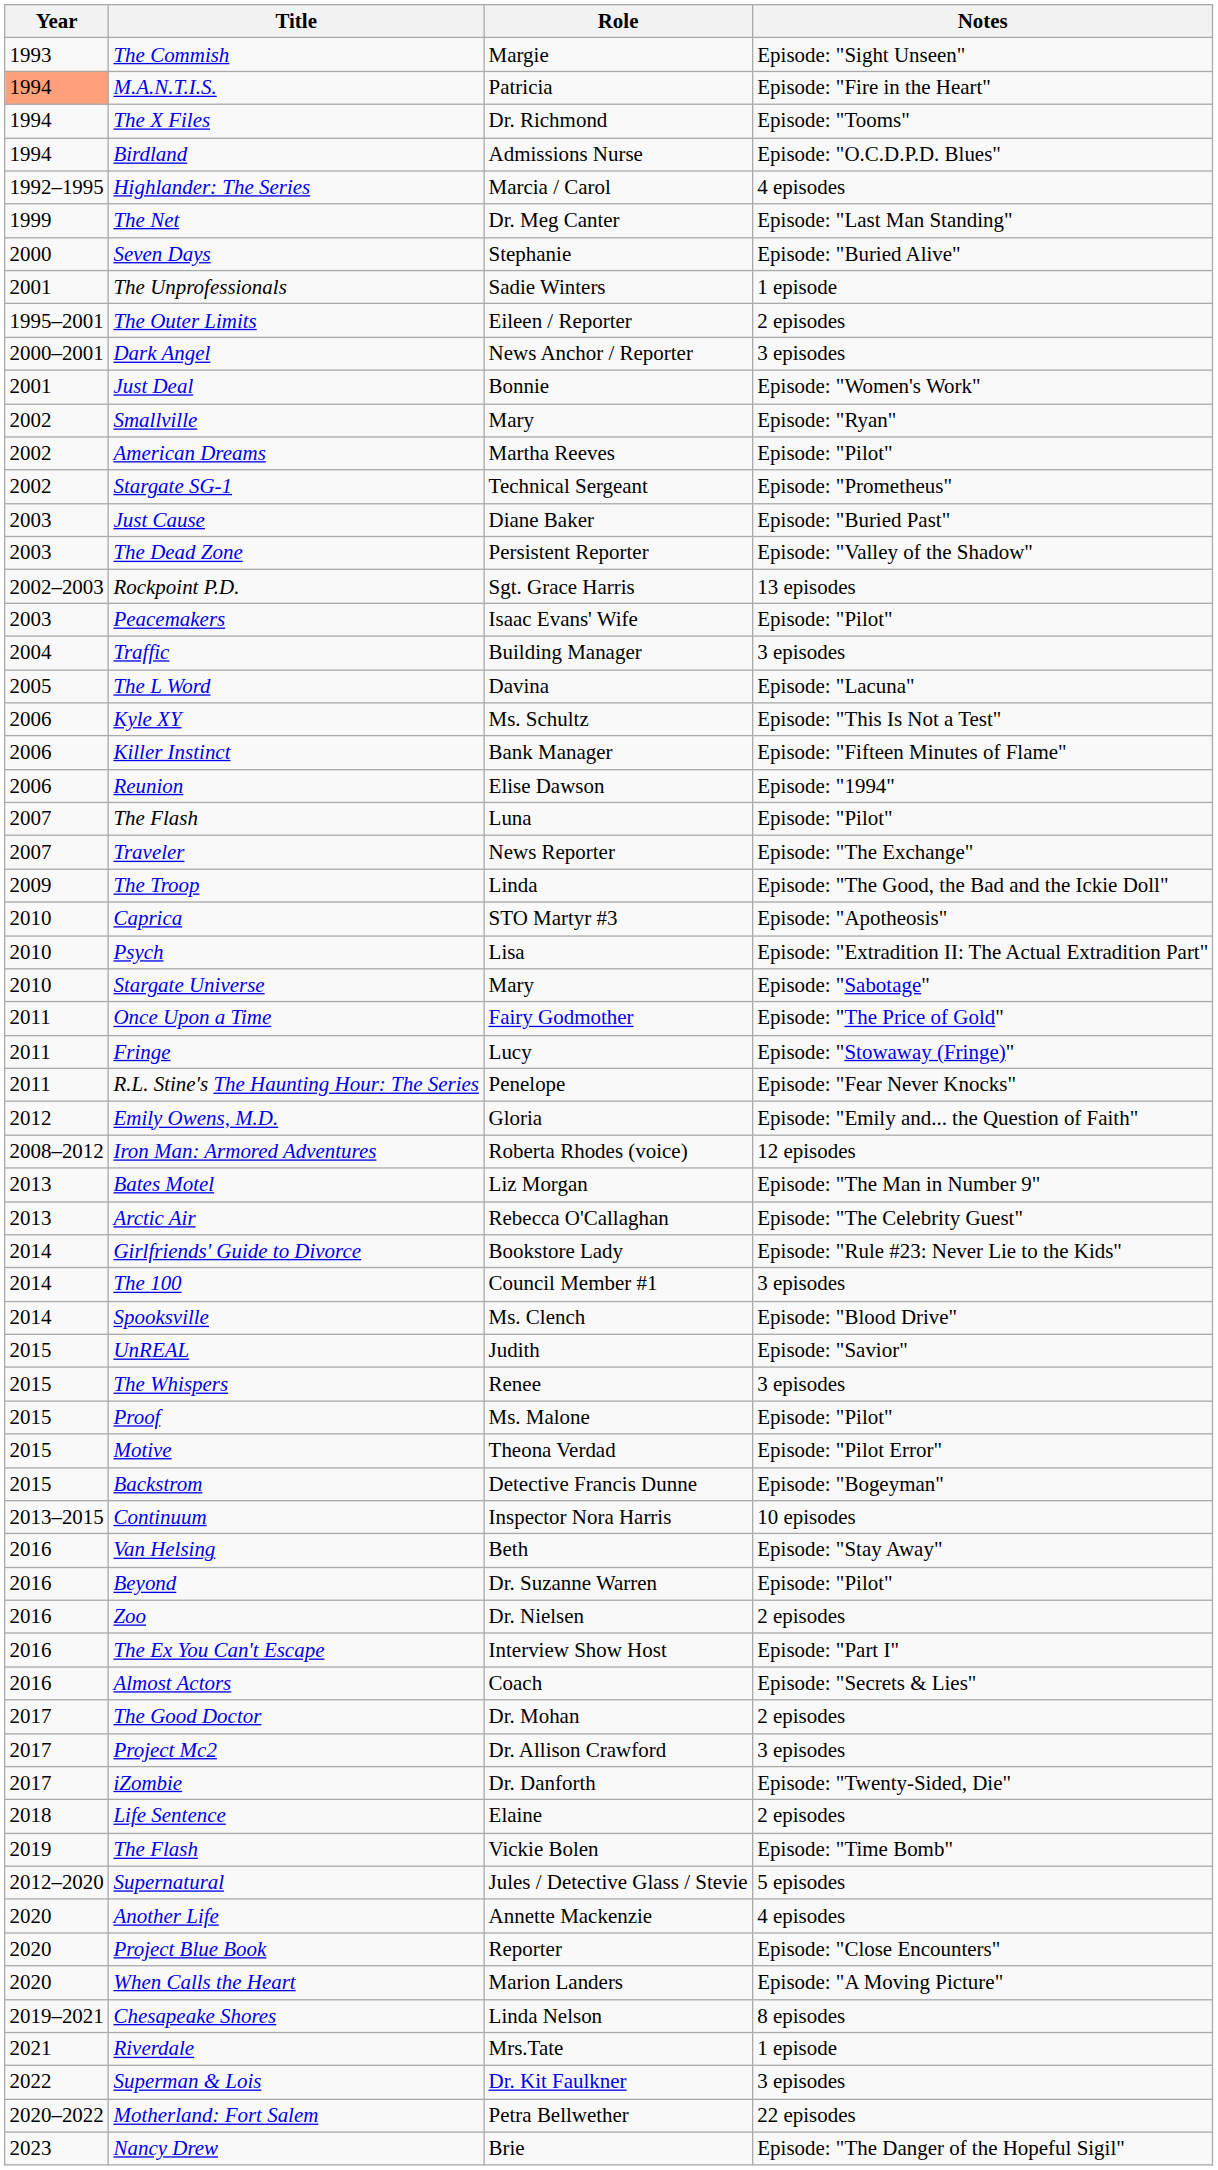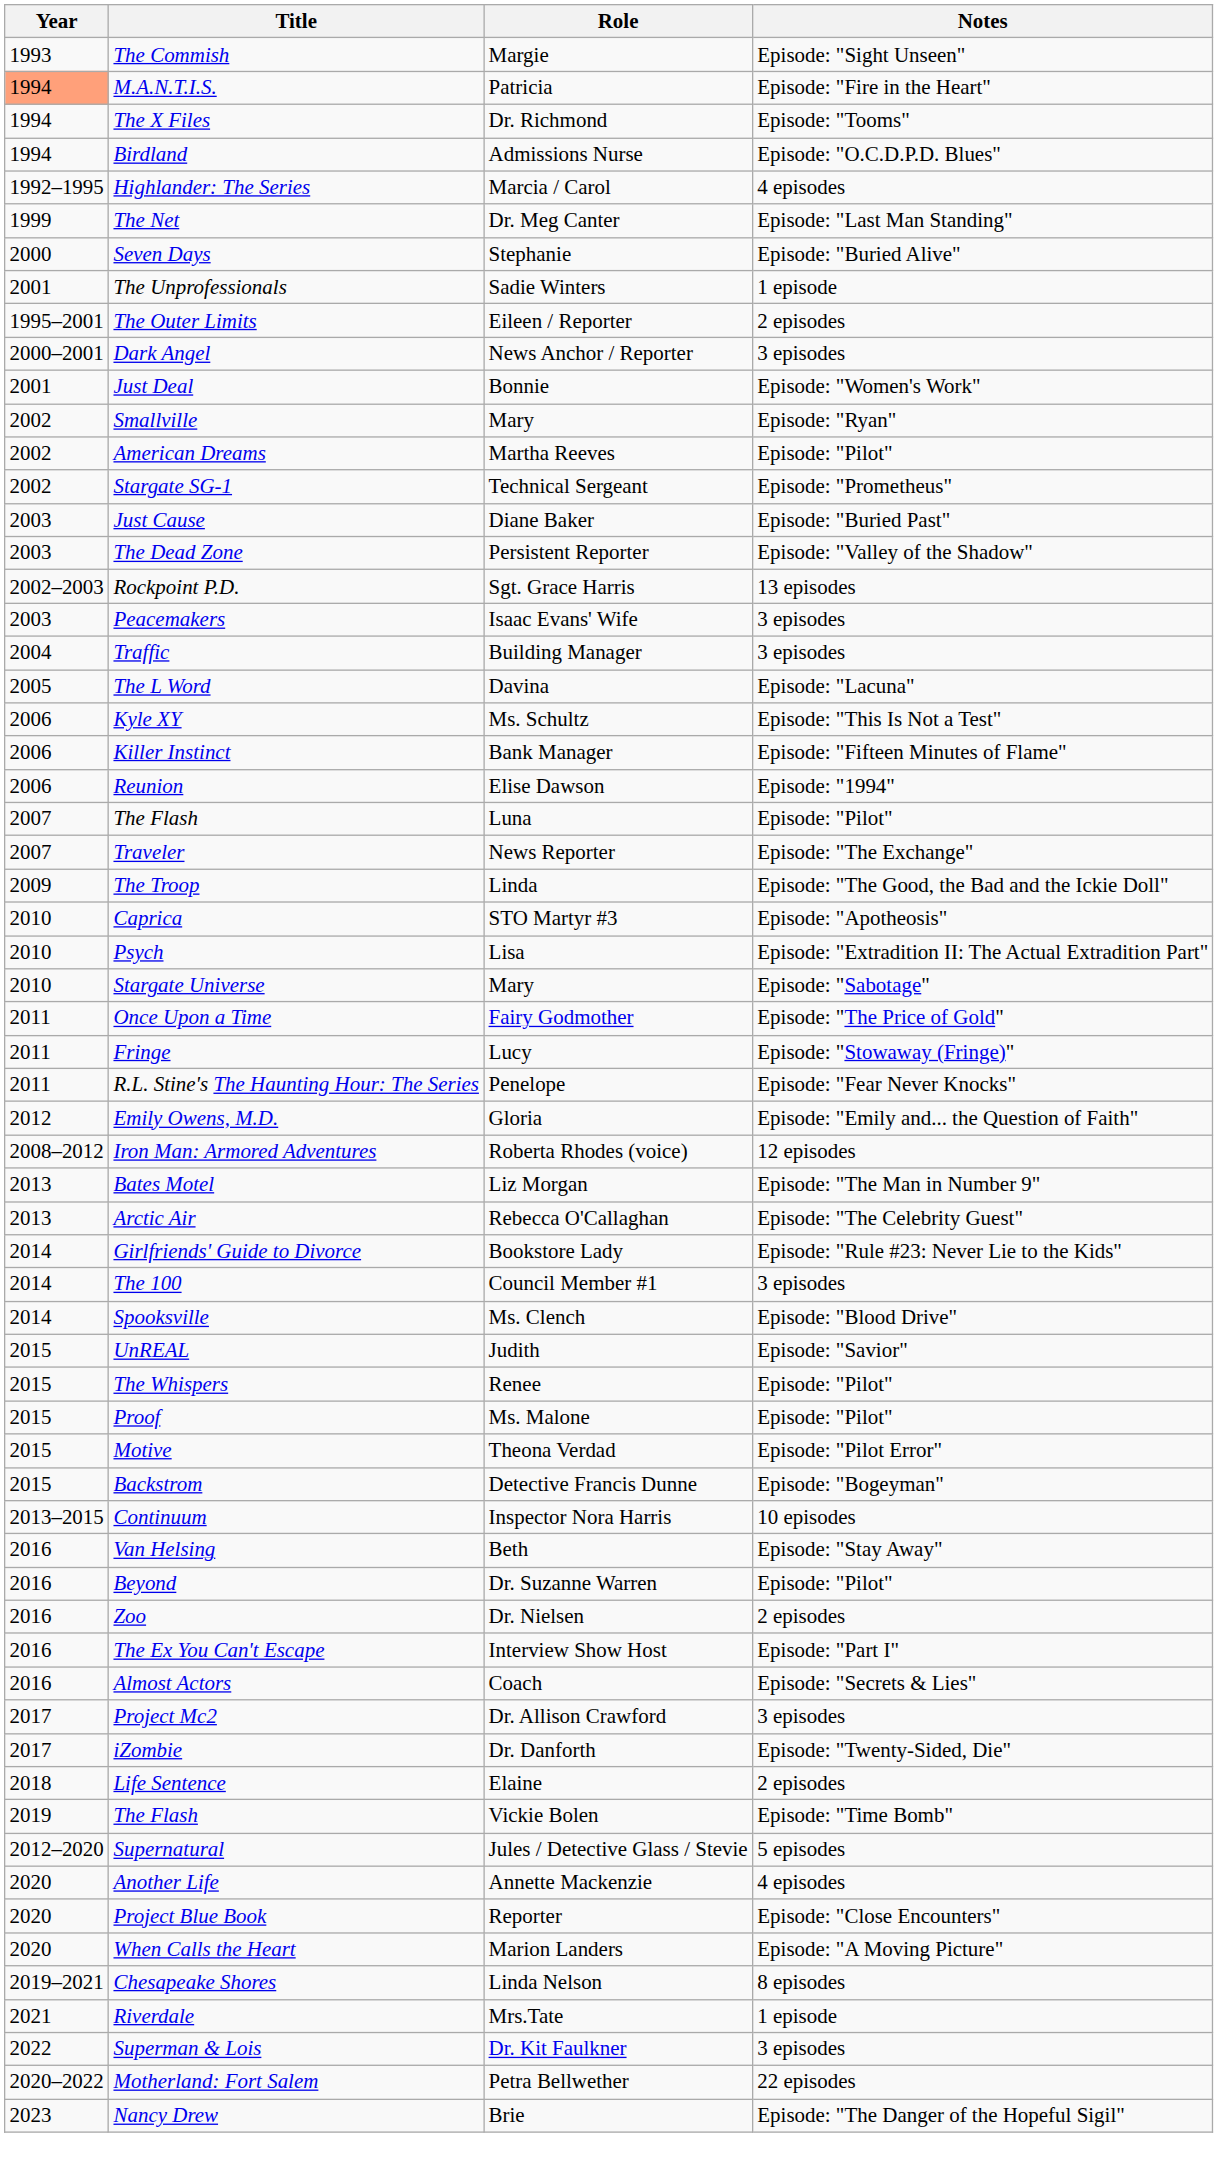Peacemakers | Notes: Episode: "Pilot" -> 3 episodes
The Whispers | Notes: 3 episodes -> Episode: "Pilot"
- row: 2017 | The Good Doctor | Dr. Mohan | 2 episodes
